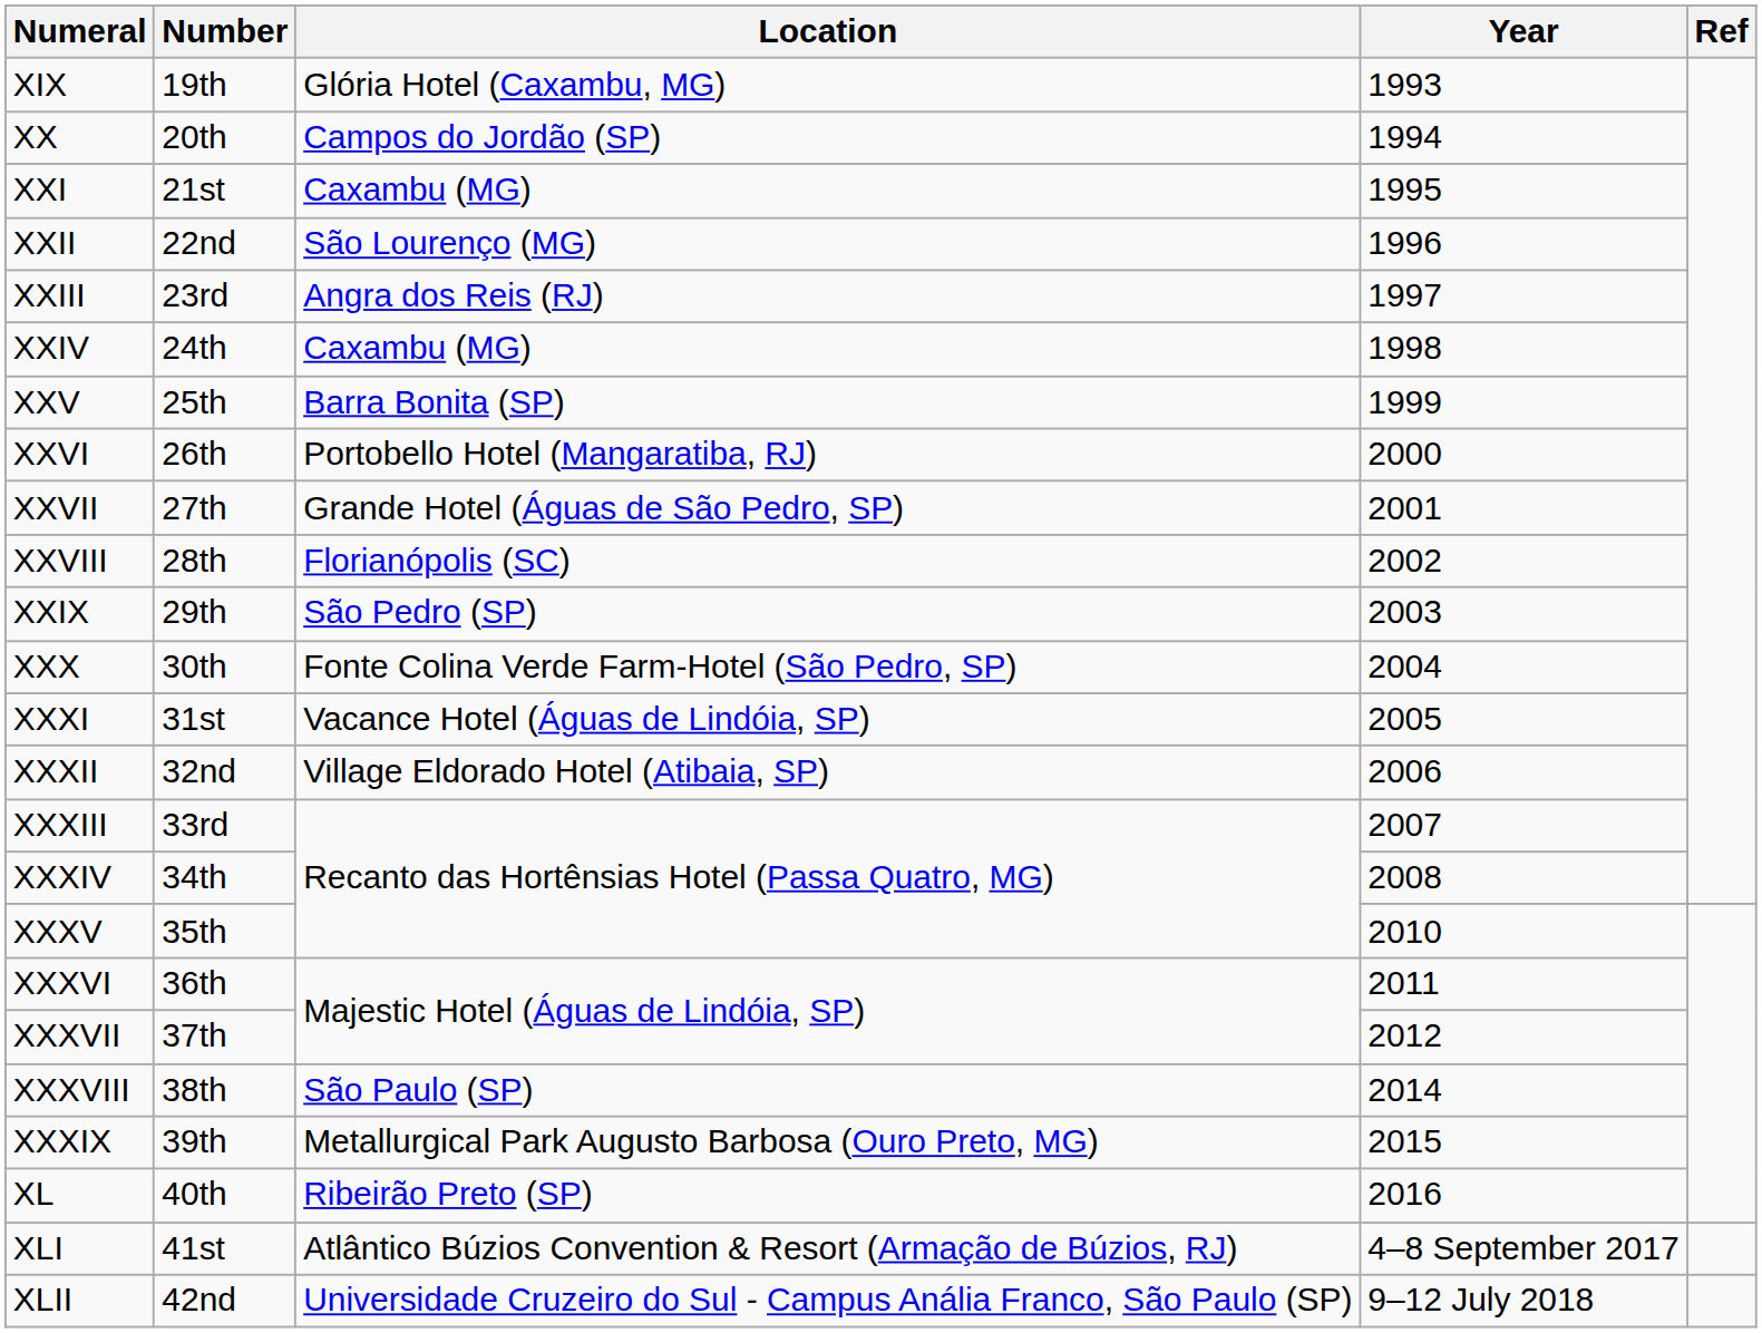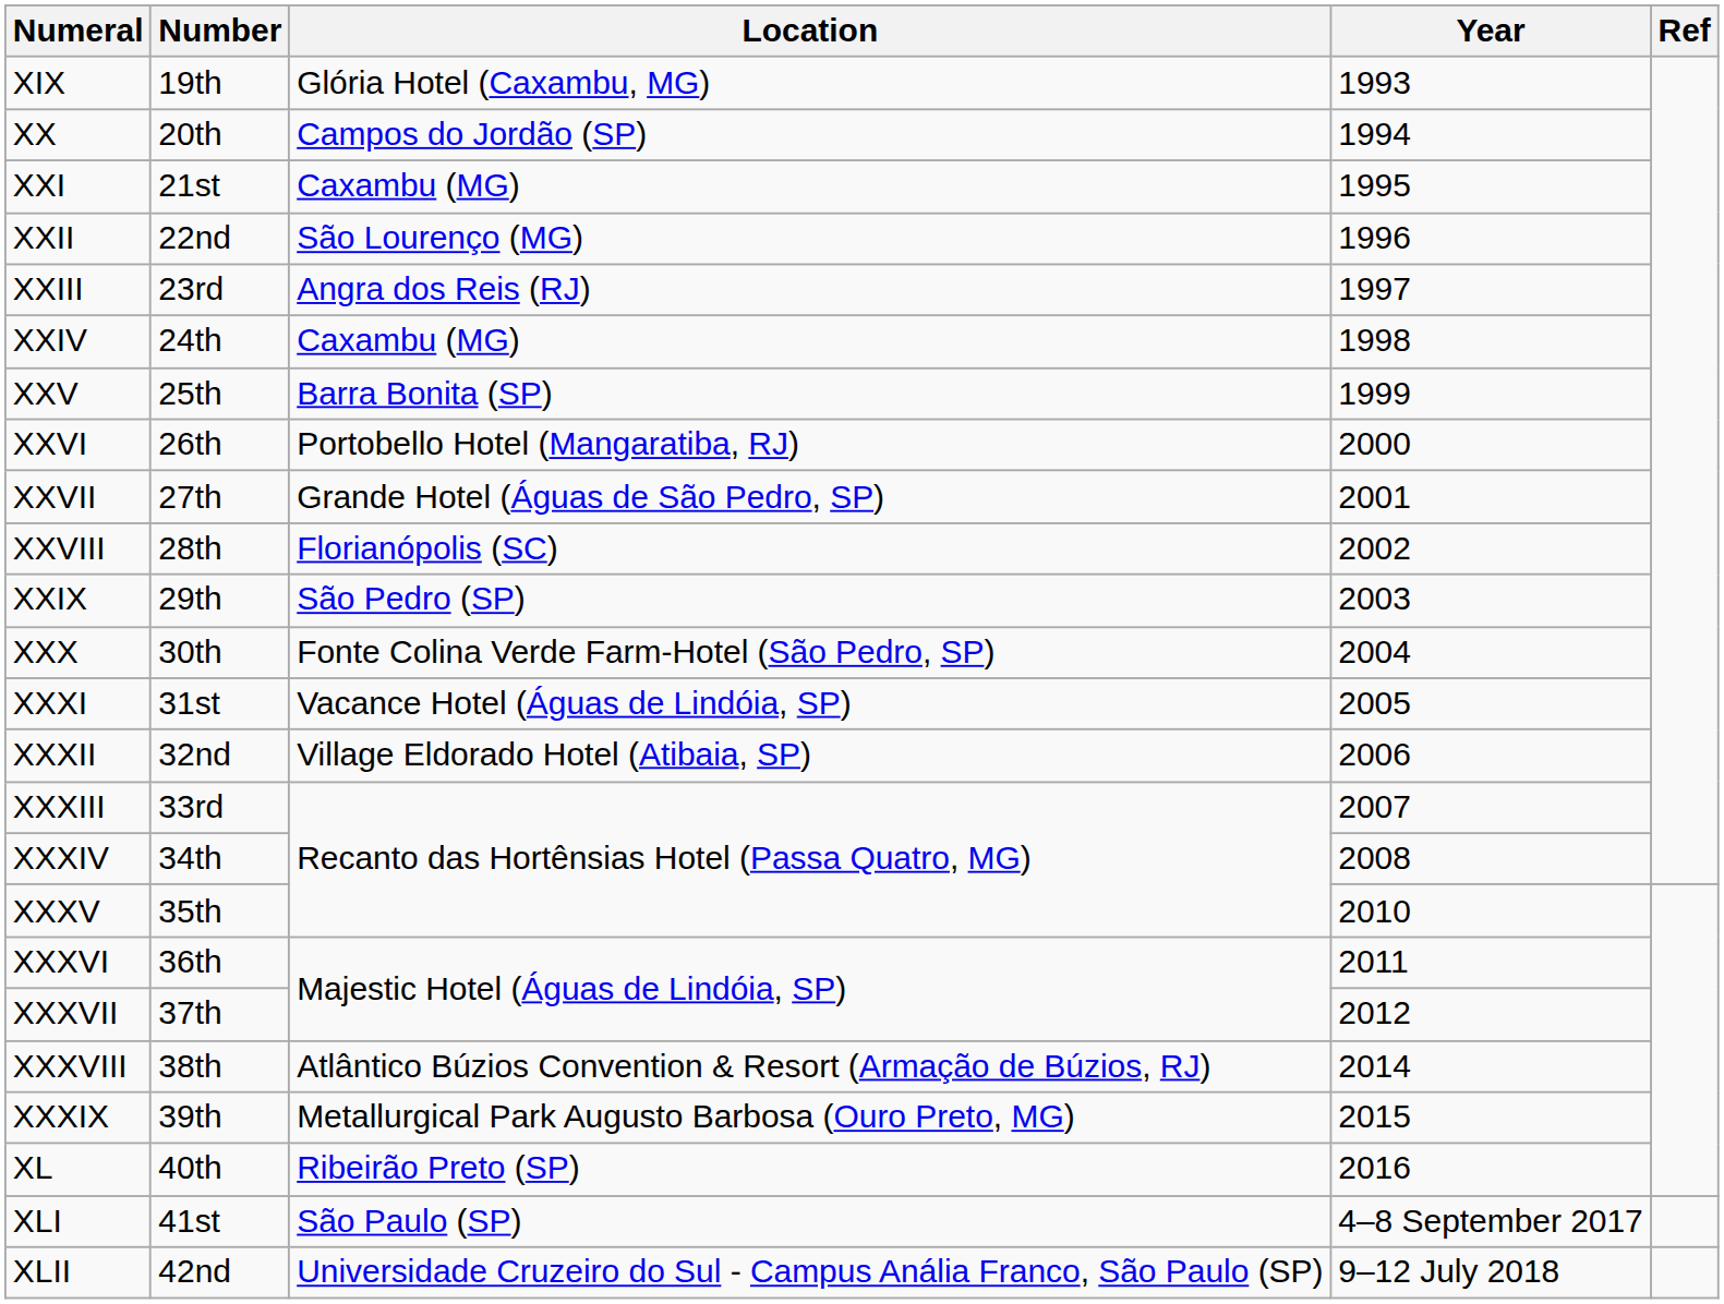XXXVIII | Location: São Paulo (SP) -> Atlântico Búzios Convention & Resort (Armação de Búzios, RJ)
XLI | Location: Atlântico Búzios Convention & Resort (Armação de Búzios, RJ) -> São Paulo (SP)
